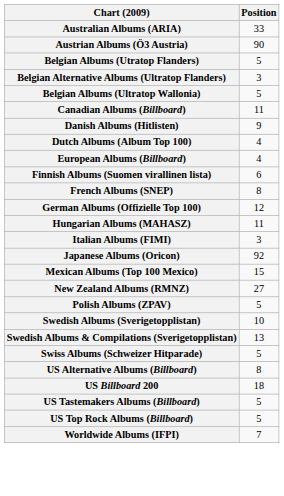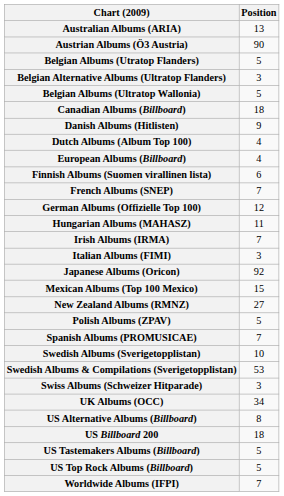Australian Albums (ARIA) | Position: 33 -> 13
Canadian Albums (Billboard) | Position: 11 -> 18
French Albums (SNEP) | Position: 8 -> 7
+ row: Irish Albums (IRMA) | 7
+ row: Spanish Albums (PROMUSICAE) | 7
Swedish Albums & Compilations (Sverigetopplistan) | Position: 13 -> 53
Swiss Albums (Schweizer Hitparade) | Position: 5 -> 3
+ row: UK Albums (OCC) | 34
